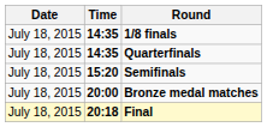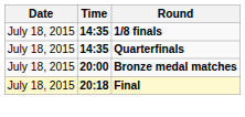- row: July 18, 2015 | 15:20 | Semifinals
